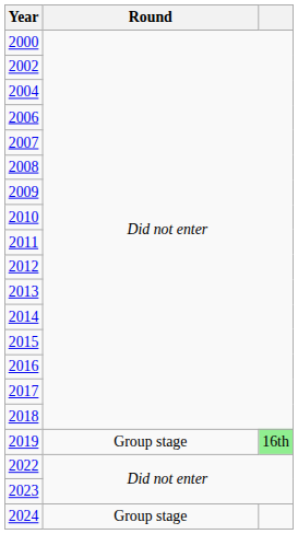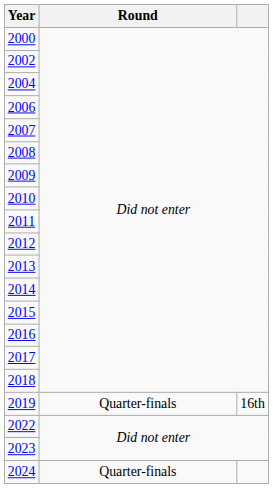2019 | Round: Group stage -> Quarter-finals
2019 | column 3: lightgreen background -> no background
2024 | Round: Group stage -> Quarter-finals
